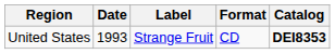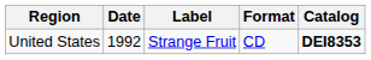United States | Date: 1993 -> 1992
